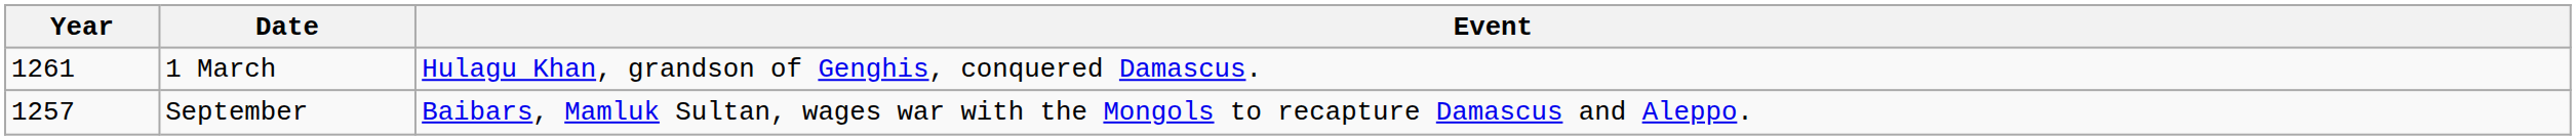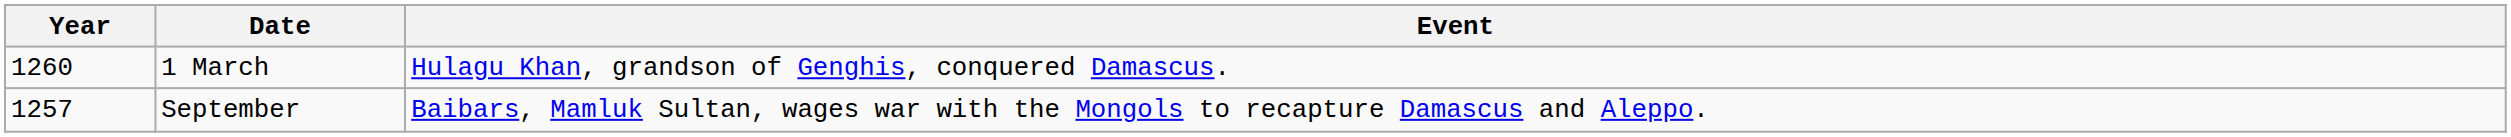1 March | Year: 1261 -> 1260
